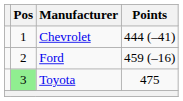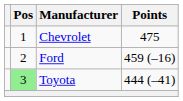Chevrolet | Points: 444 (–41) -> 475
Toyota | Points: 475 -> 444 (–41)
